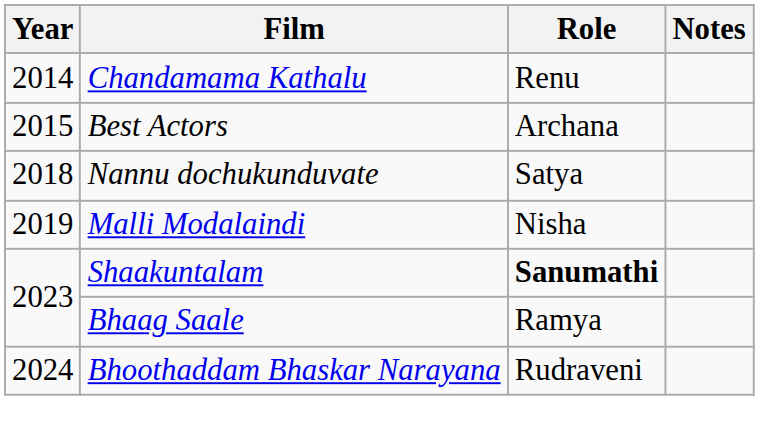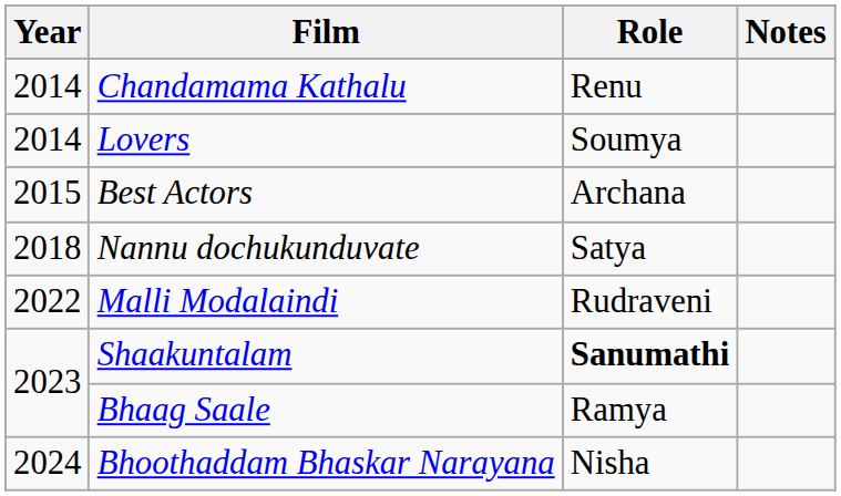+ row: 2014 | Lovers | Soumya
Malli Modalaindi | Year: 2019 -> 2022
Malli Modalaindi | Role: Nisha -> Rudraveni
Bhoothaddam Bhaskar Narayana | Role: Rudraveni -> Nisha
